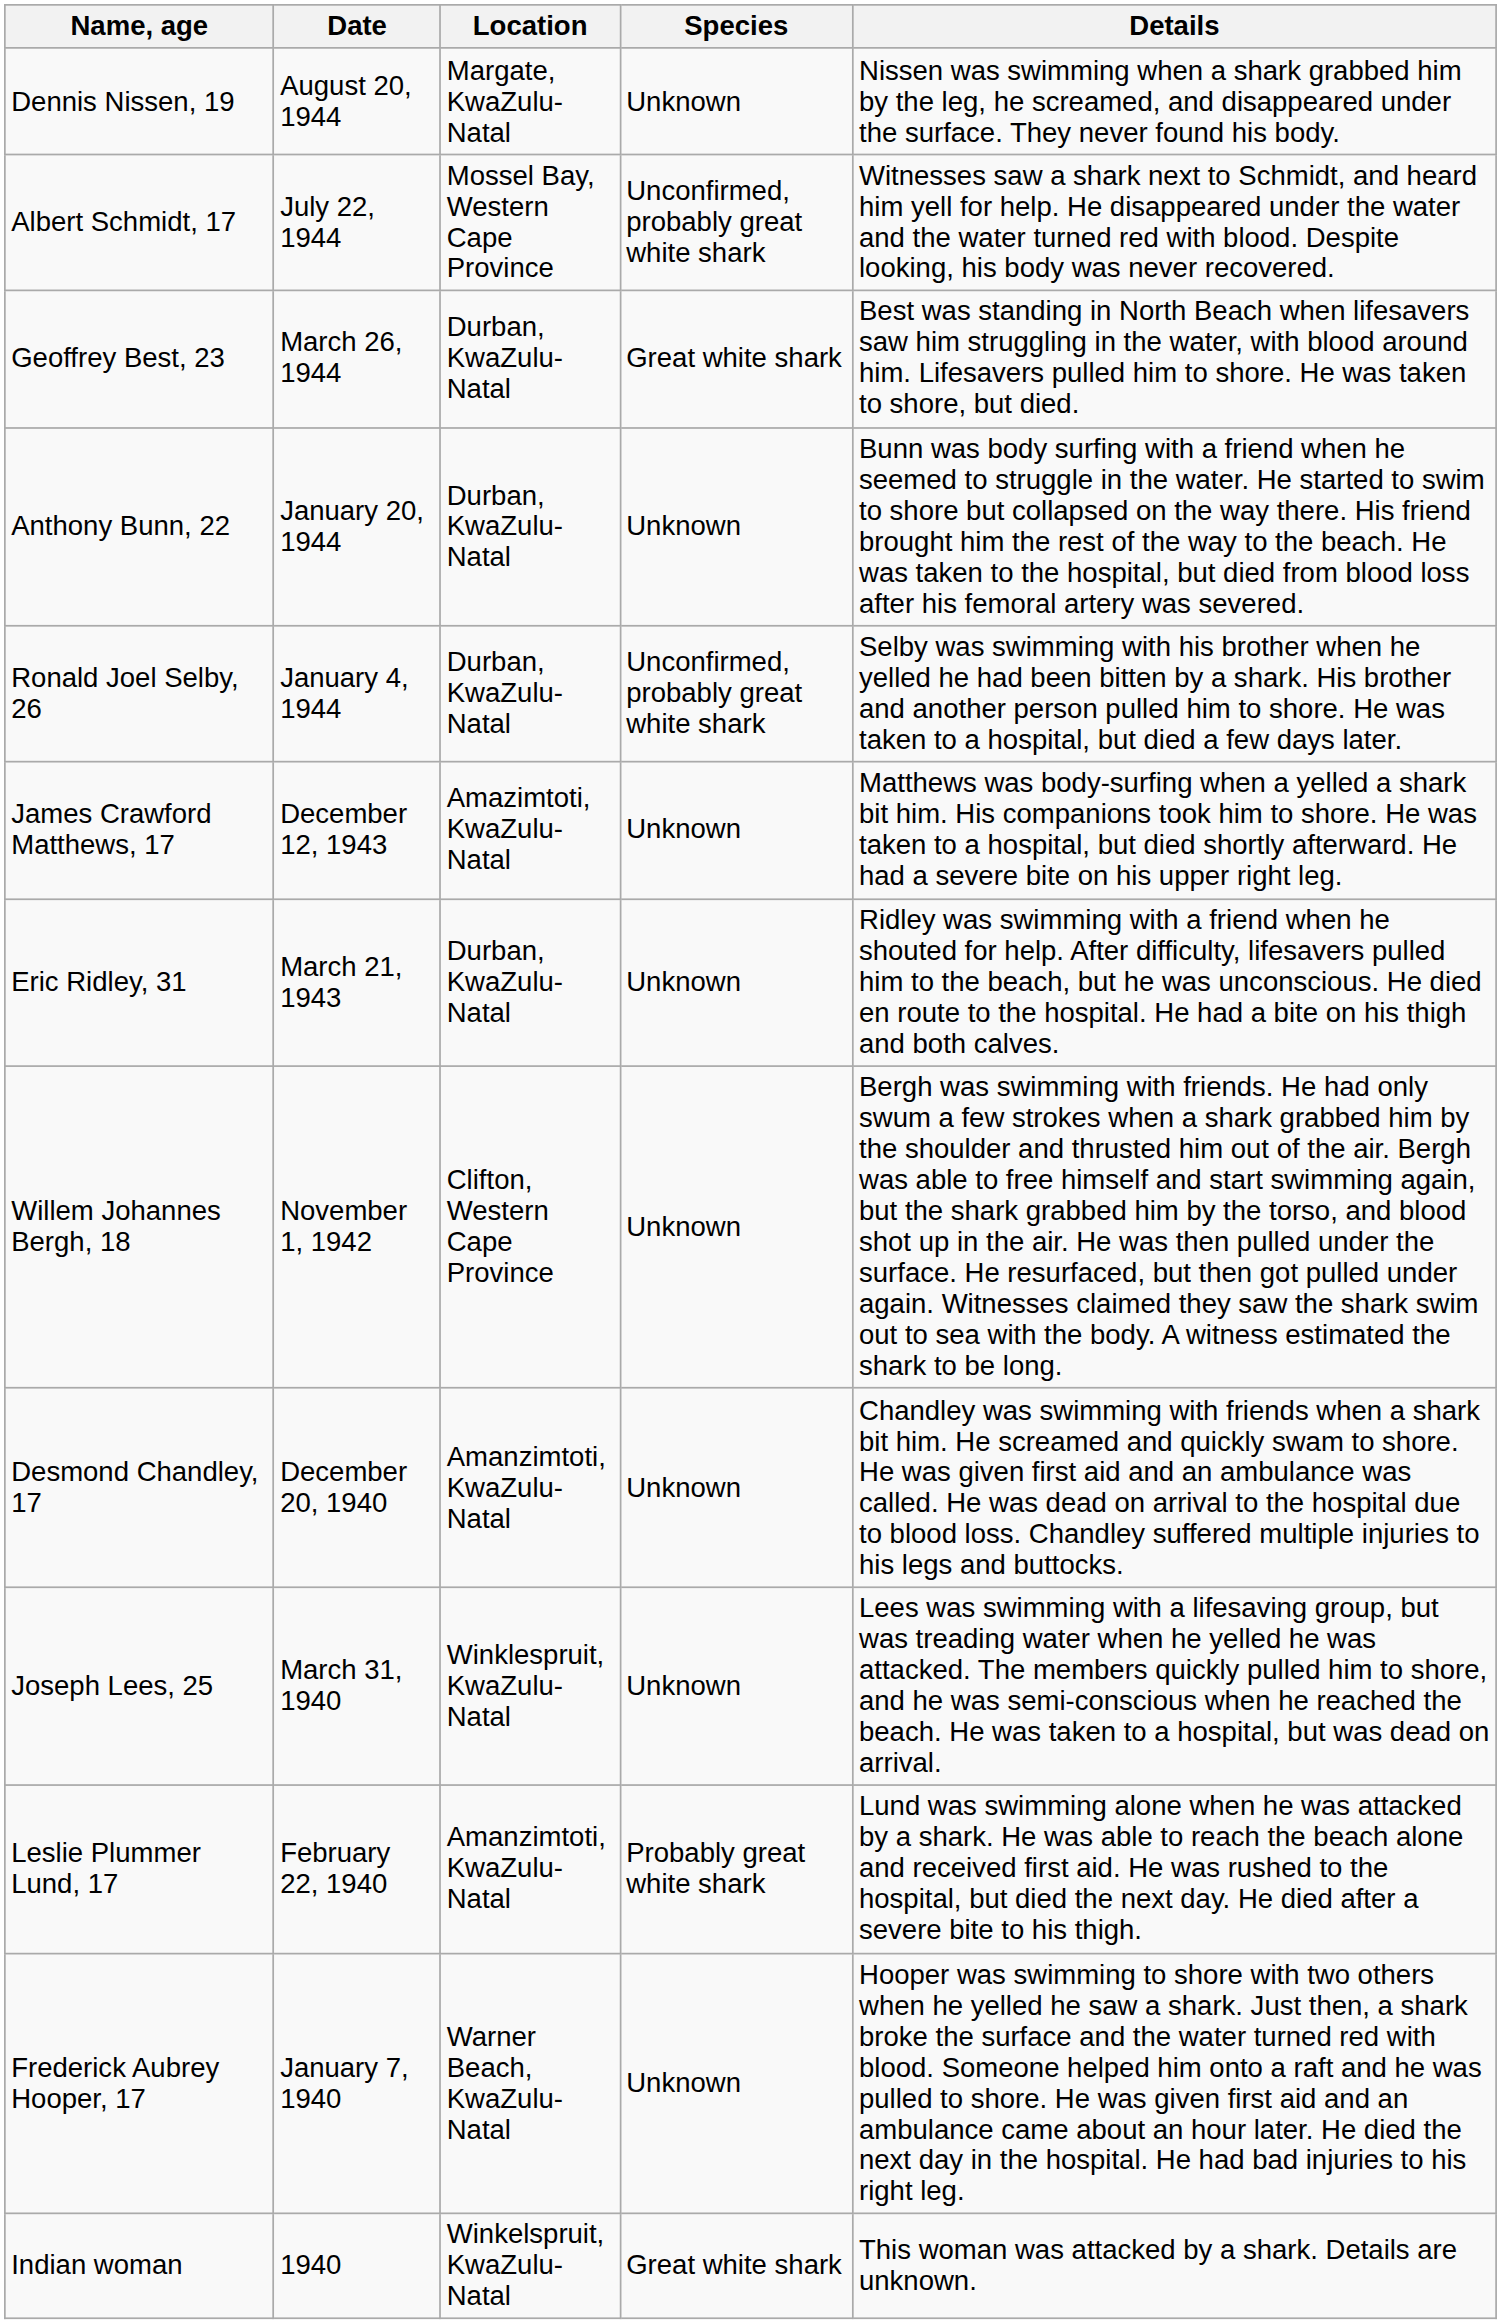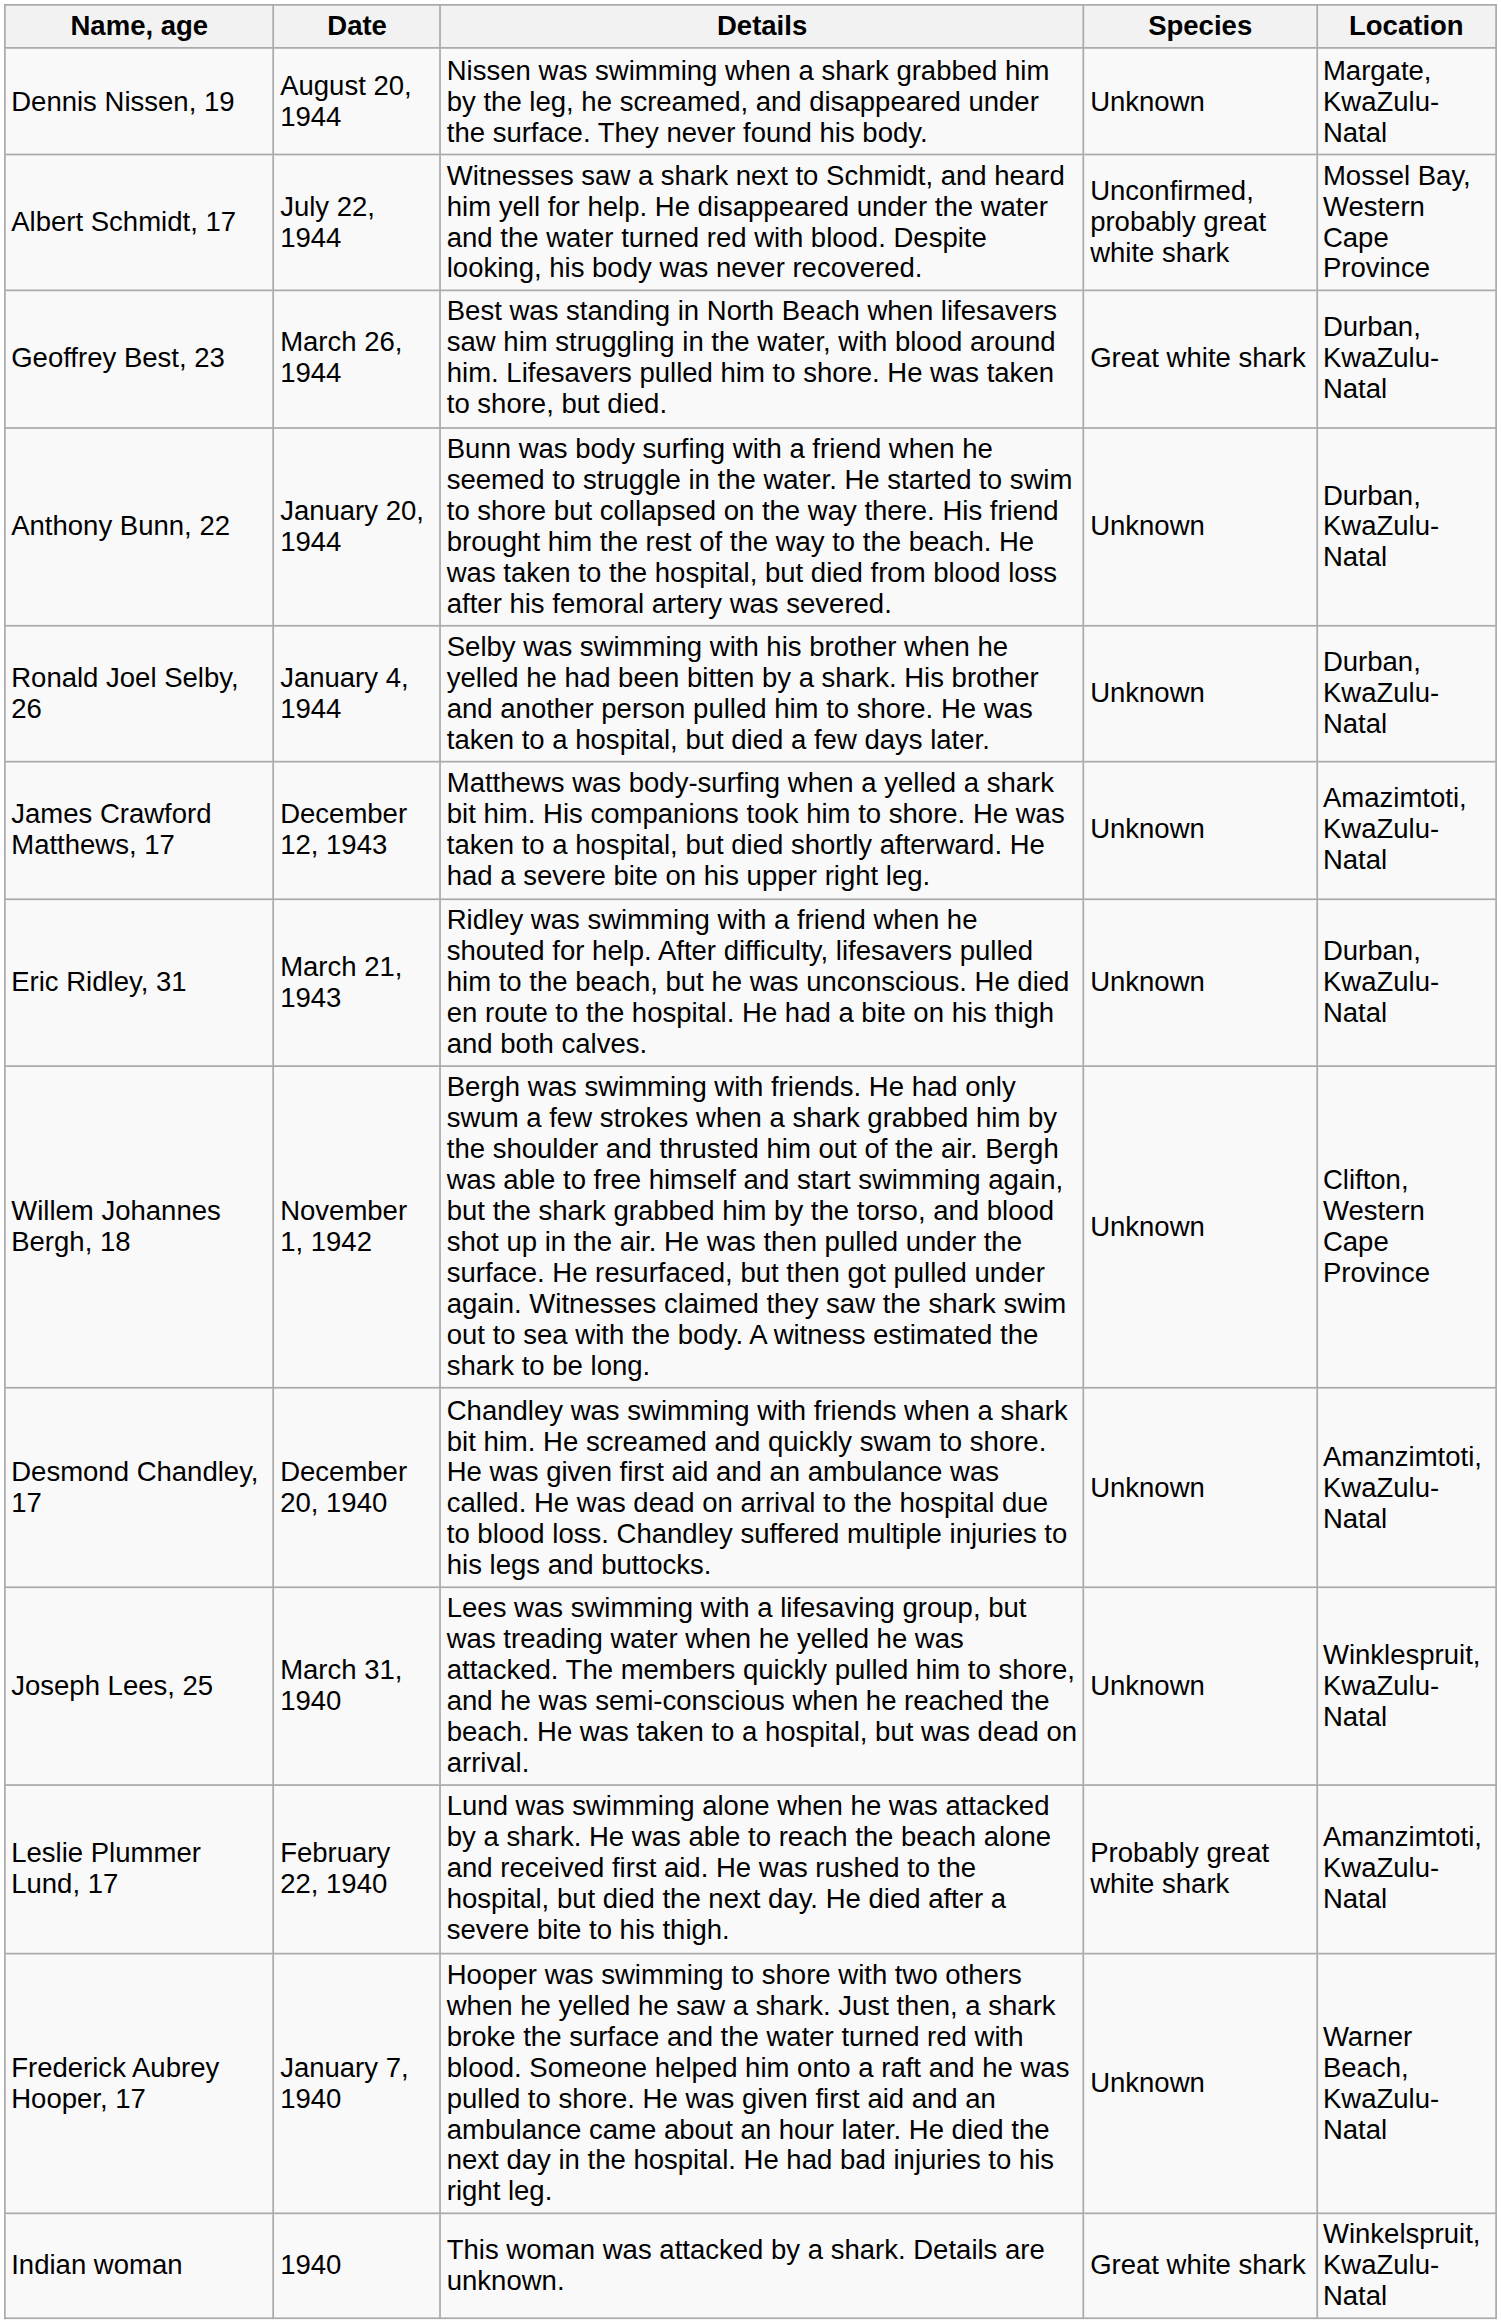columns swapped: Location <-> Details
Ronald Joel Selby, 26 | Species: Unconfirmed, probably great white shark -> Unknown
